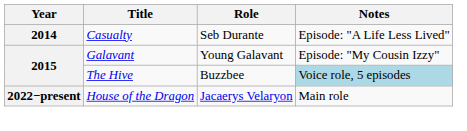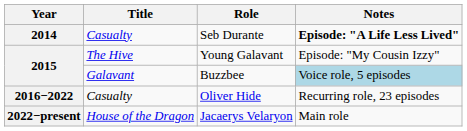Seb Durante | Notes: normal -> bold
Young Galavant | Title: Galavant -> The Hive
Buzzbee | Title: The Hive -> Galavant
+ row: 2016−2022 | Casualty | Oliver Hide | Recurring role, 23 episodes
